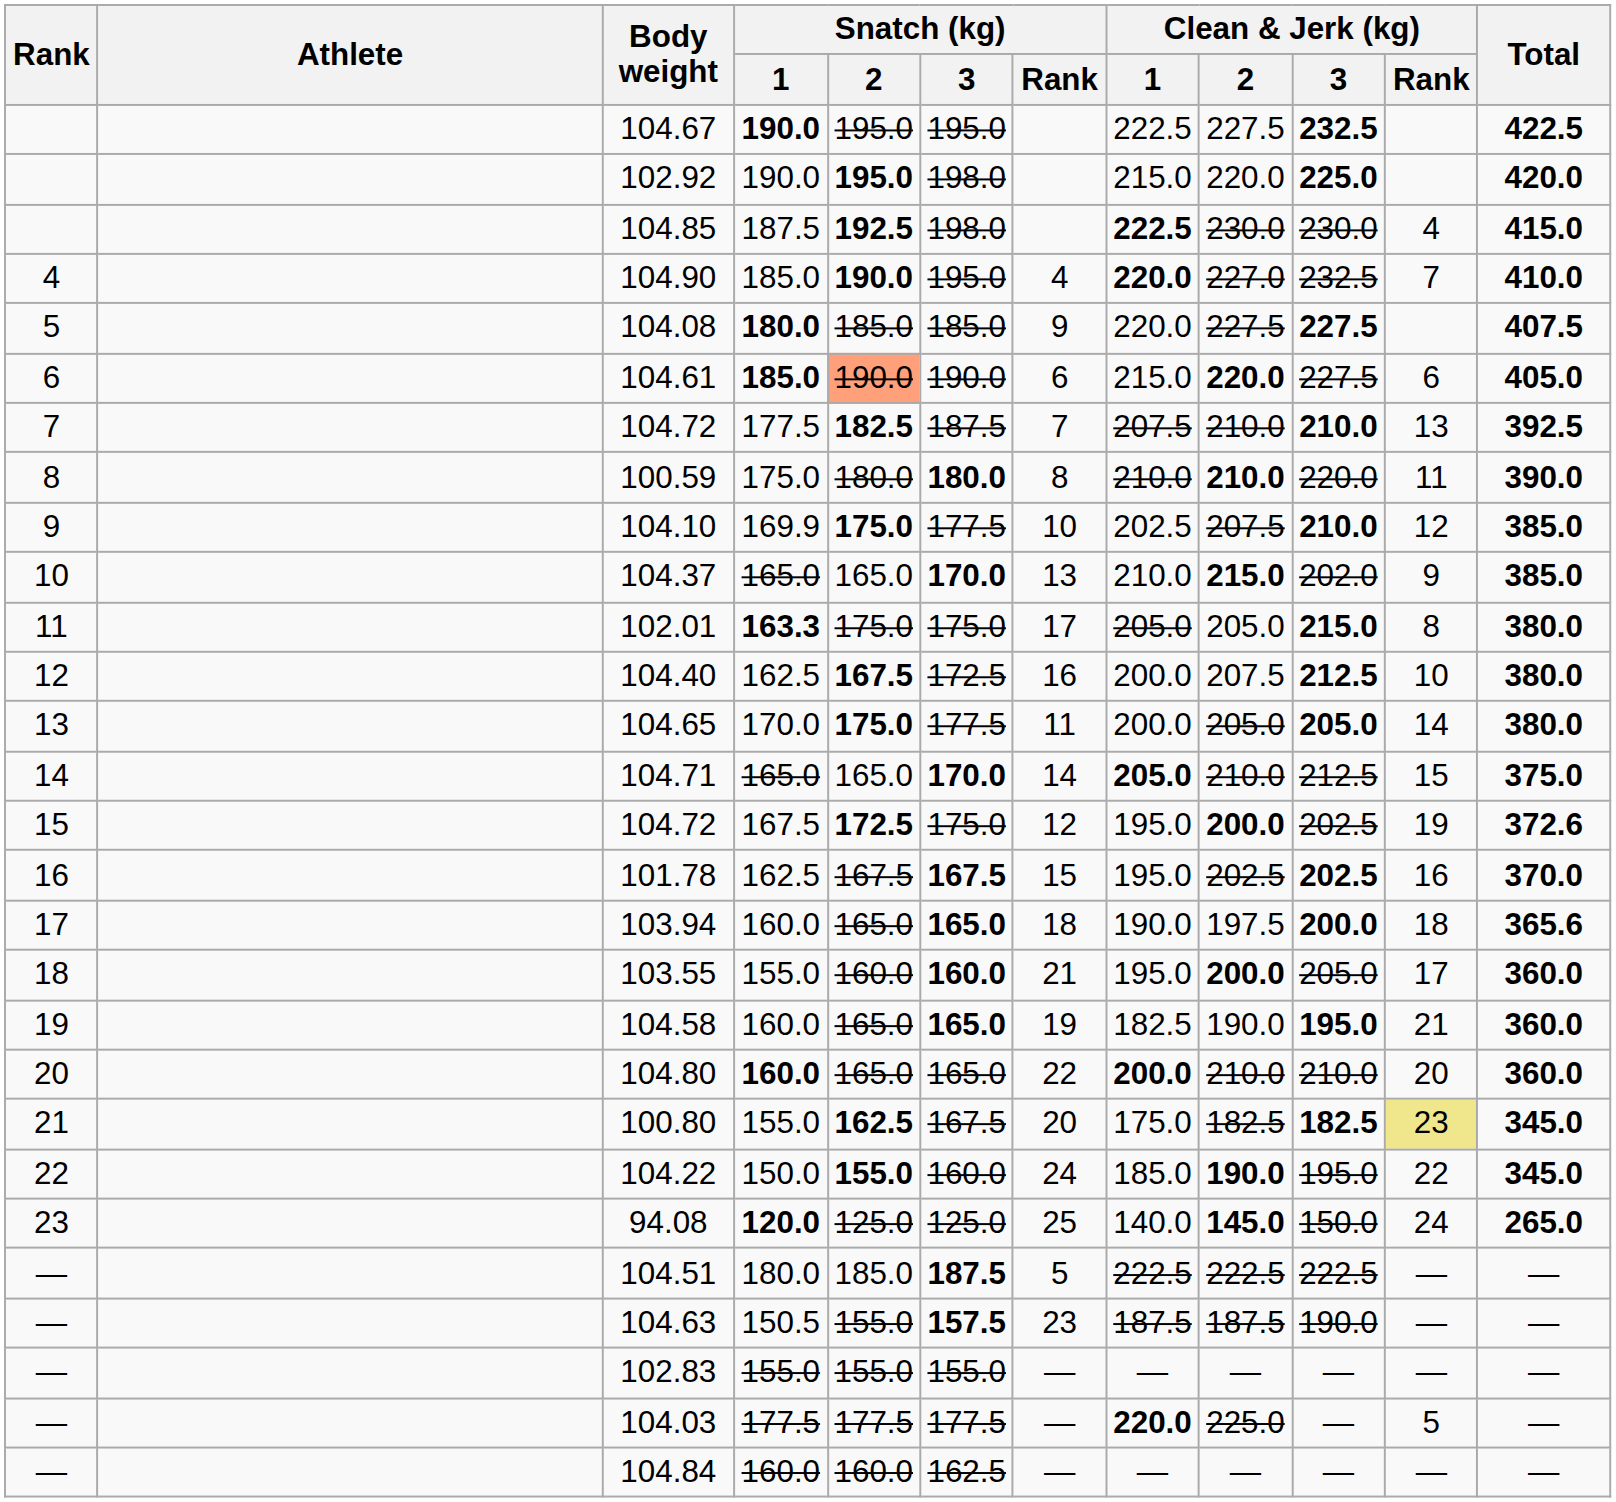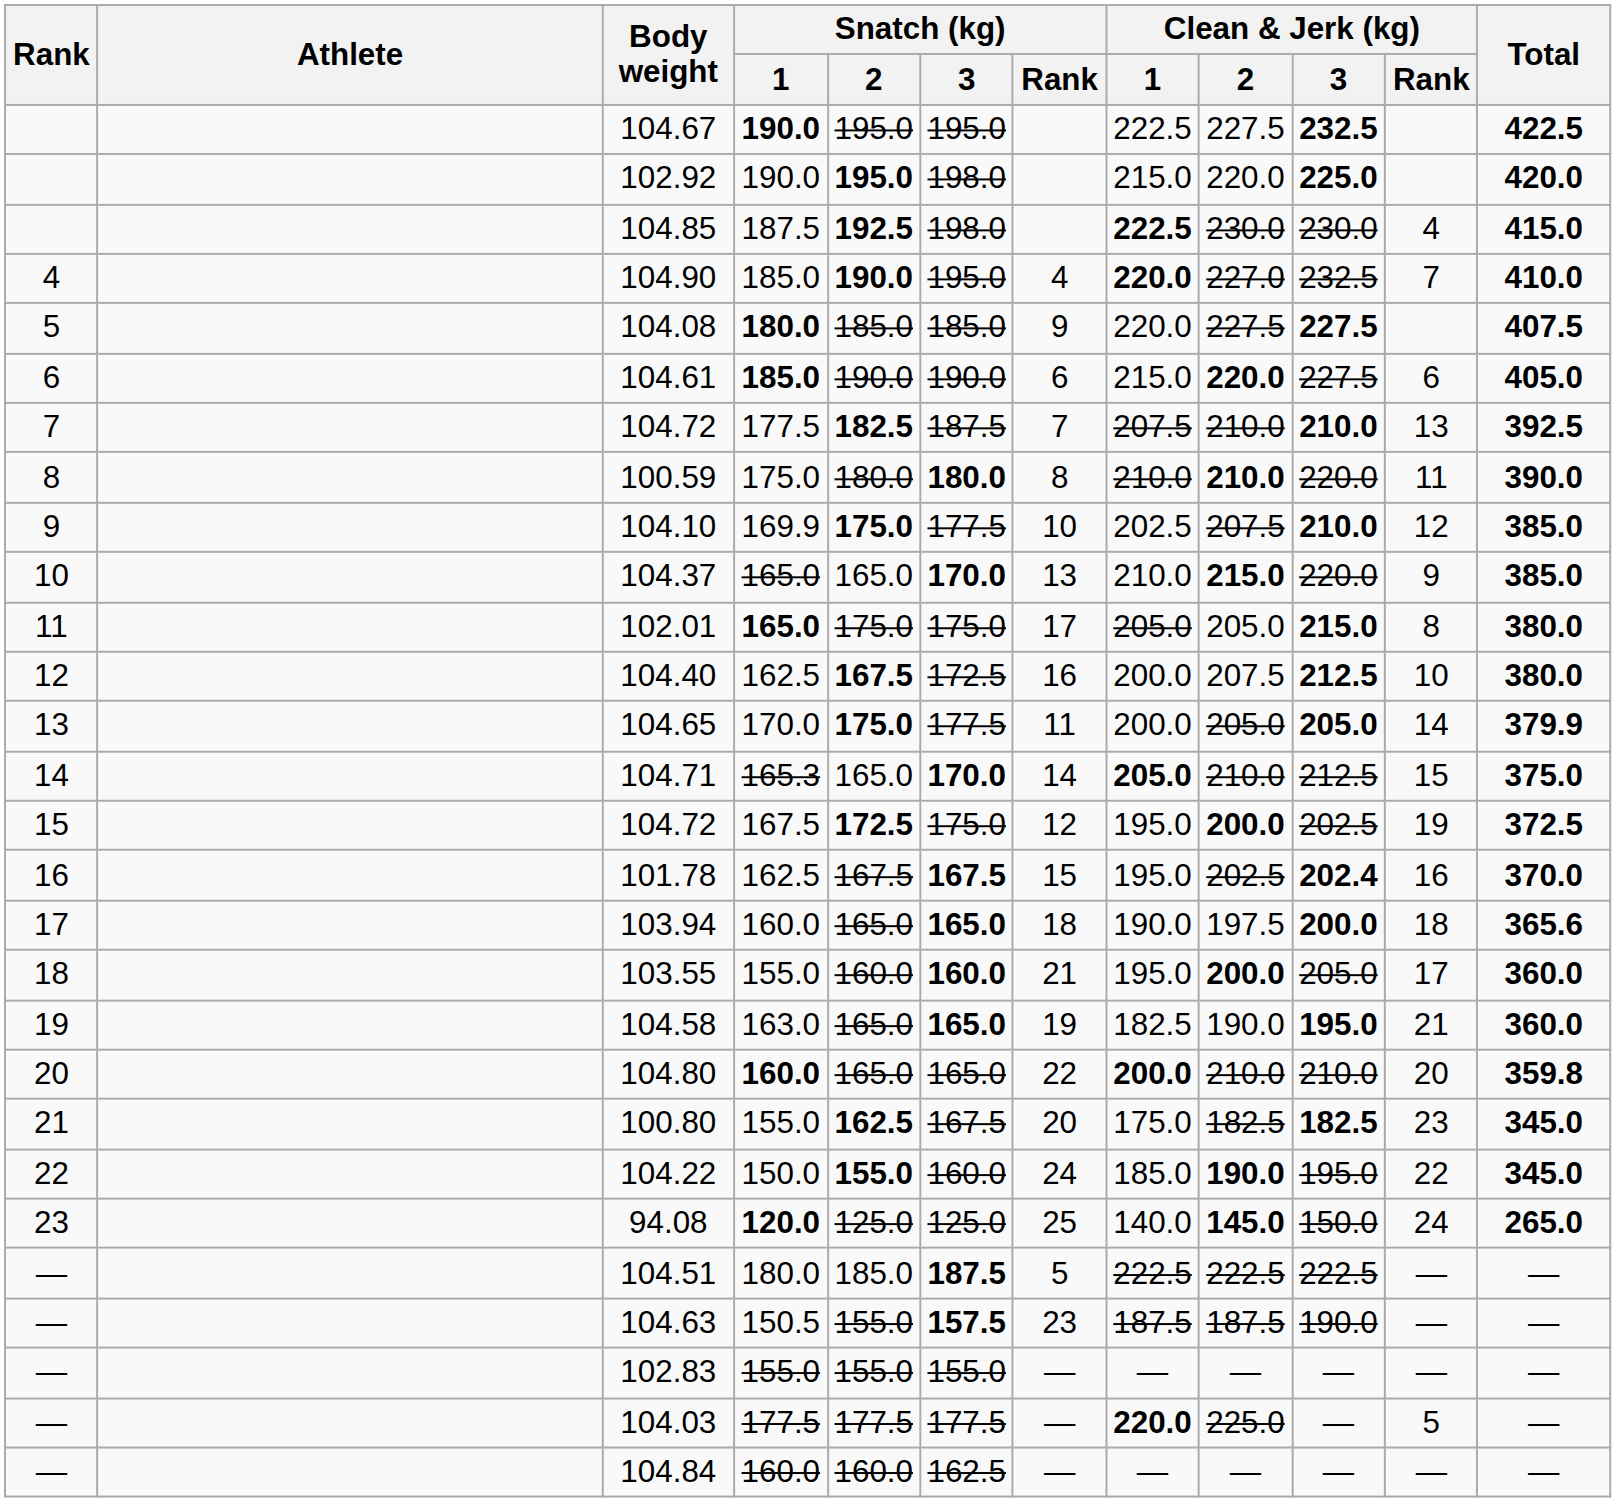104.61 | Snatch (kg) / 2: lightsalmon background -> no background
104.37 | Clean & Jerk (kg) / 3: 202.0 -> 220.0
102.01 | Snatch (kg) / 1: 163.3 -> 165.0
104.65 | Total: 380.0 -> 379.9
104.71 | Snatch (kg) / 1: 165.0 -> 165.3
15 / 104.72 | Total: 372.6 -> 372.5
101.78 | Clean & Jerk (kg) / 3: 202.5 -> 202.4
104.58 | Snatch (kg) / 1: 160.0 -> 163.0
104.80 | Total: 360.0 -> 359.8
100.80 | Clean & Jerk (kg) / Rank: khaki background -> no background
